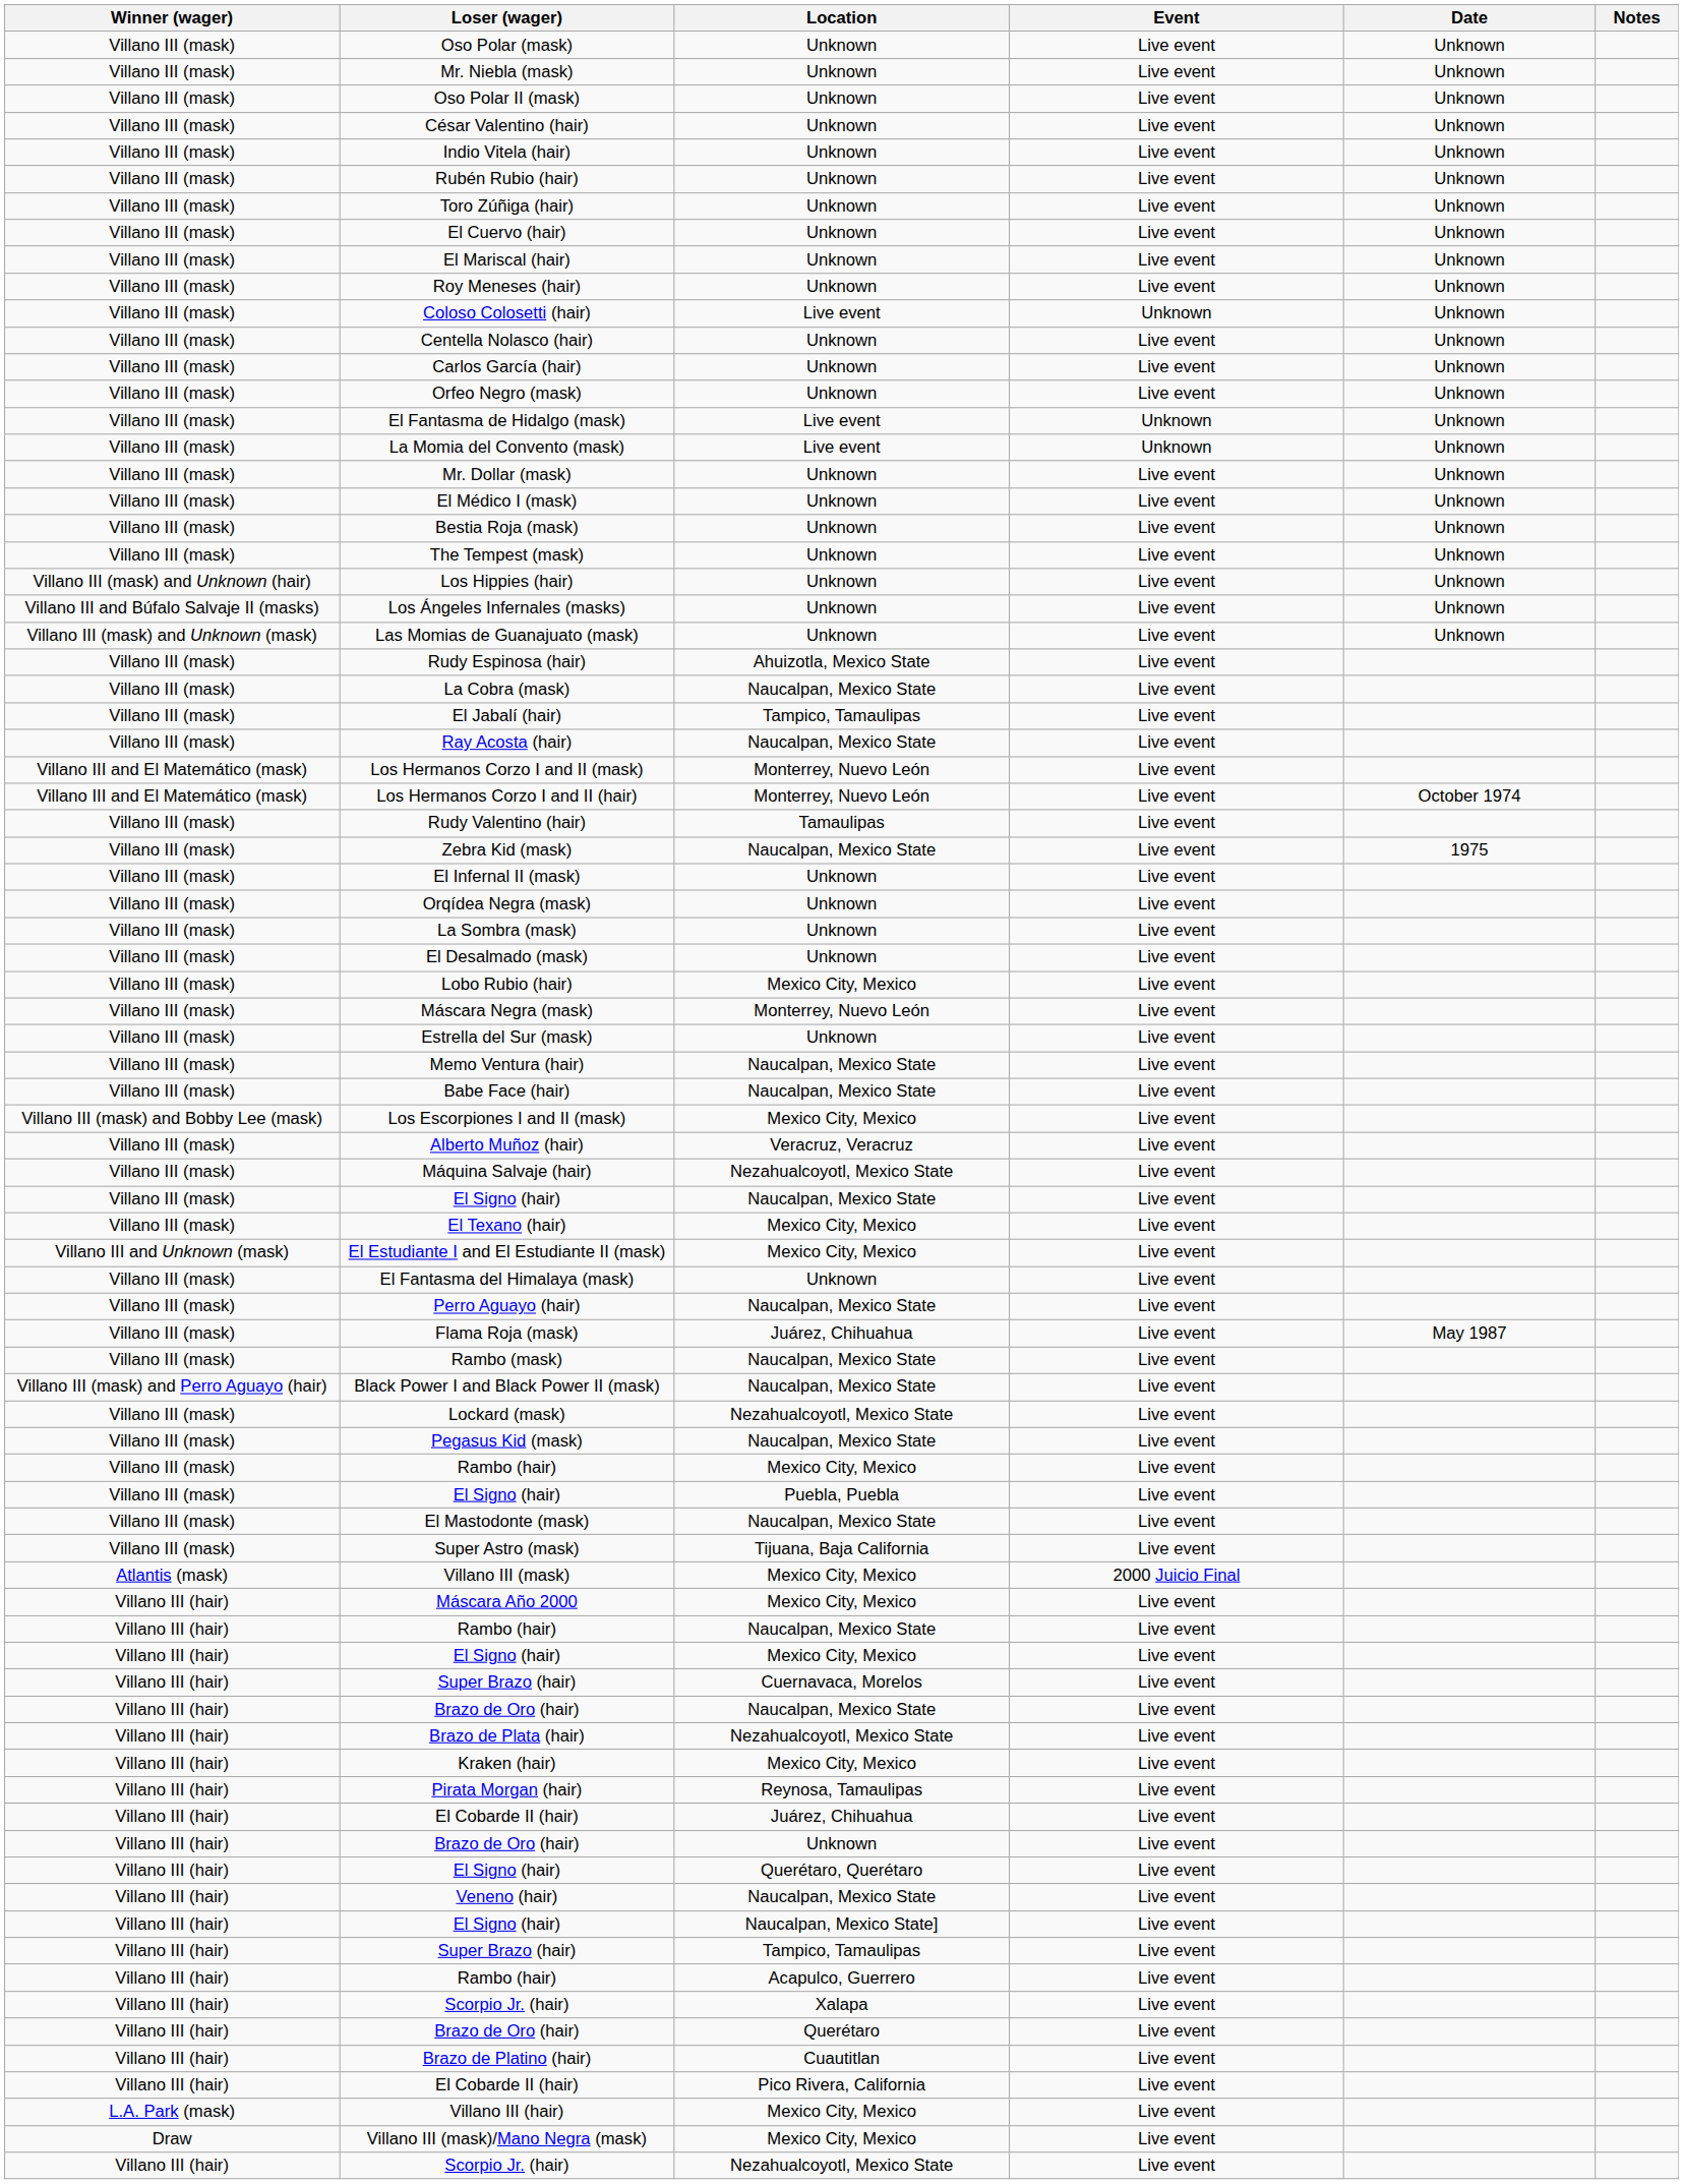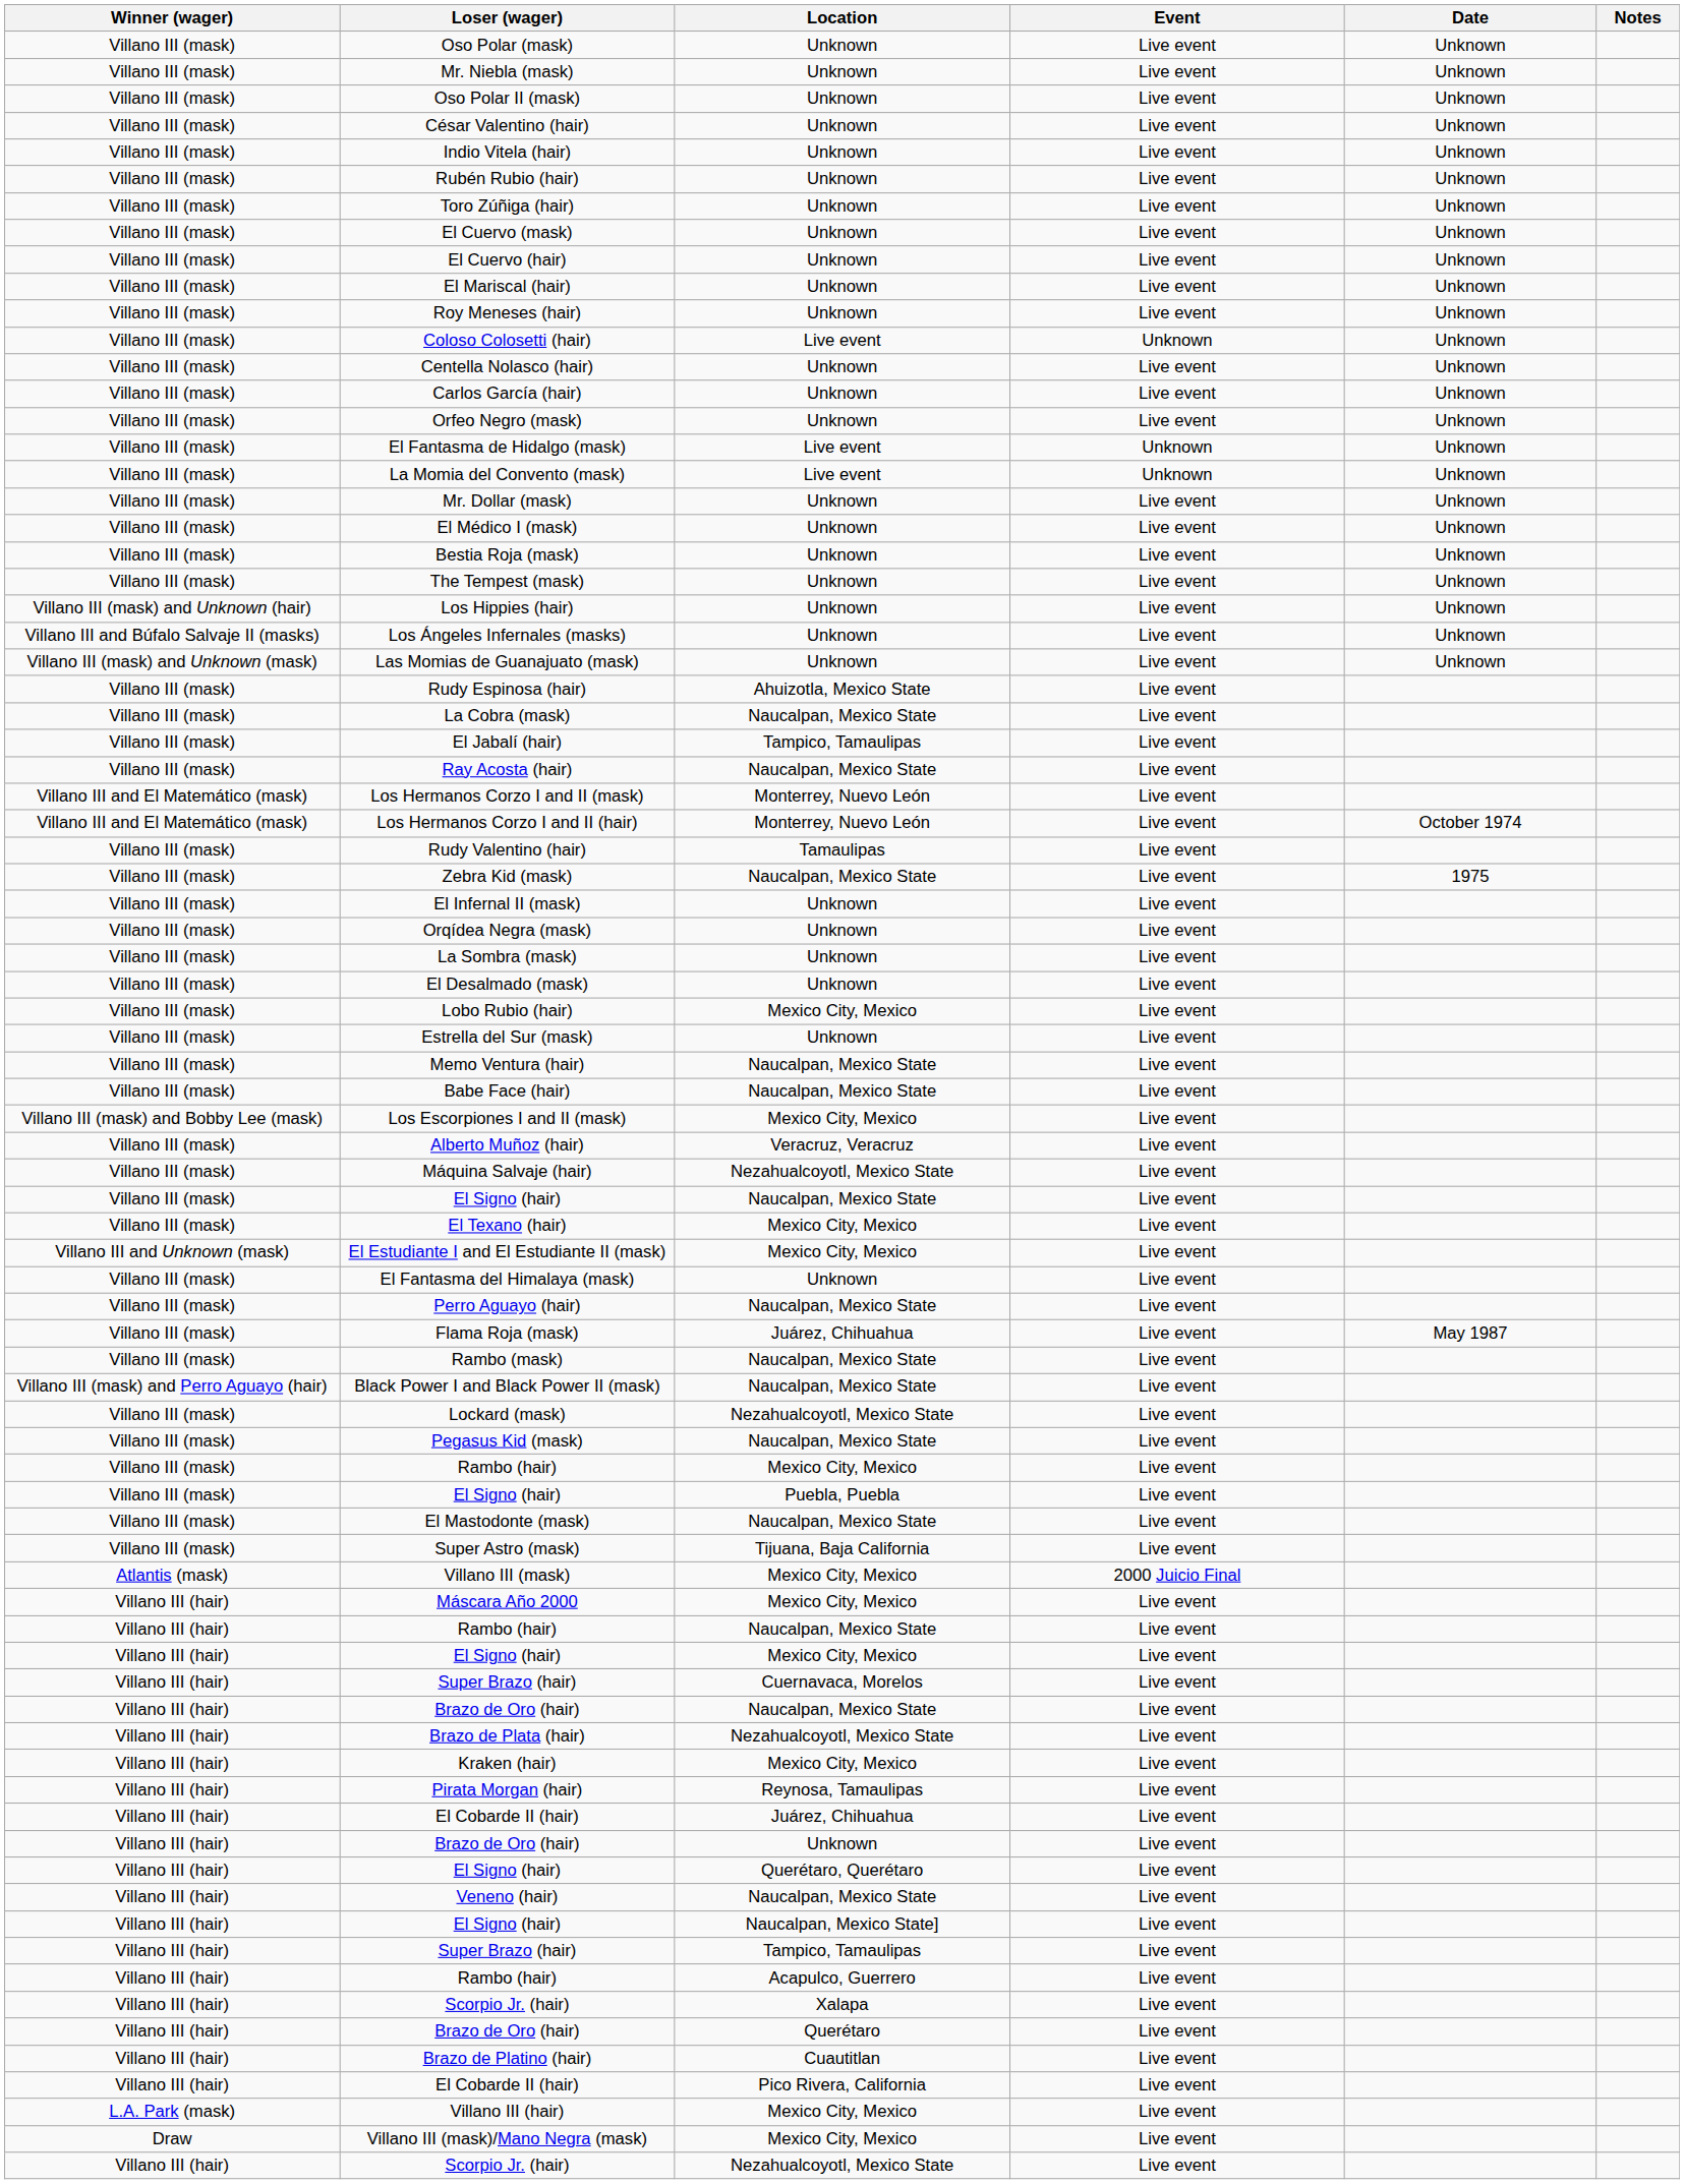+ row: Villano III (mask) | El Cuervo (mask) | Unknown | Live event | Unknown
- row: Villano III (mask) | Máscara Negra (mask) | Monterrey, Nuevo León | Live event
